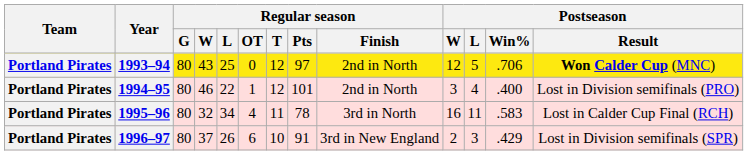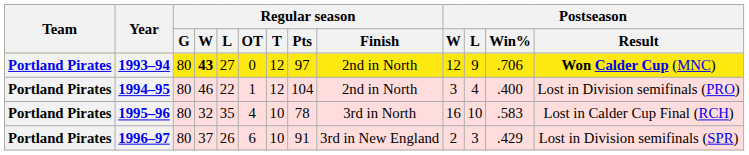1993–94 | Regular season / W: normal -> bold
1993–94 | Regular season / L: 25 -> 27
1993–94 | Postseason / L: 5 -> 9
1994–95 | Regular season / Pts: 101 -> 104
1995–96 | Regular season / L: 34 -> 35
1995–96 | Regular season / T: 11 -> 10
1995–96 | Postseason / L: 11 -> 10
